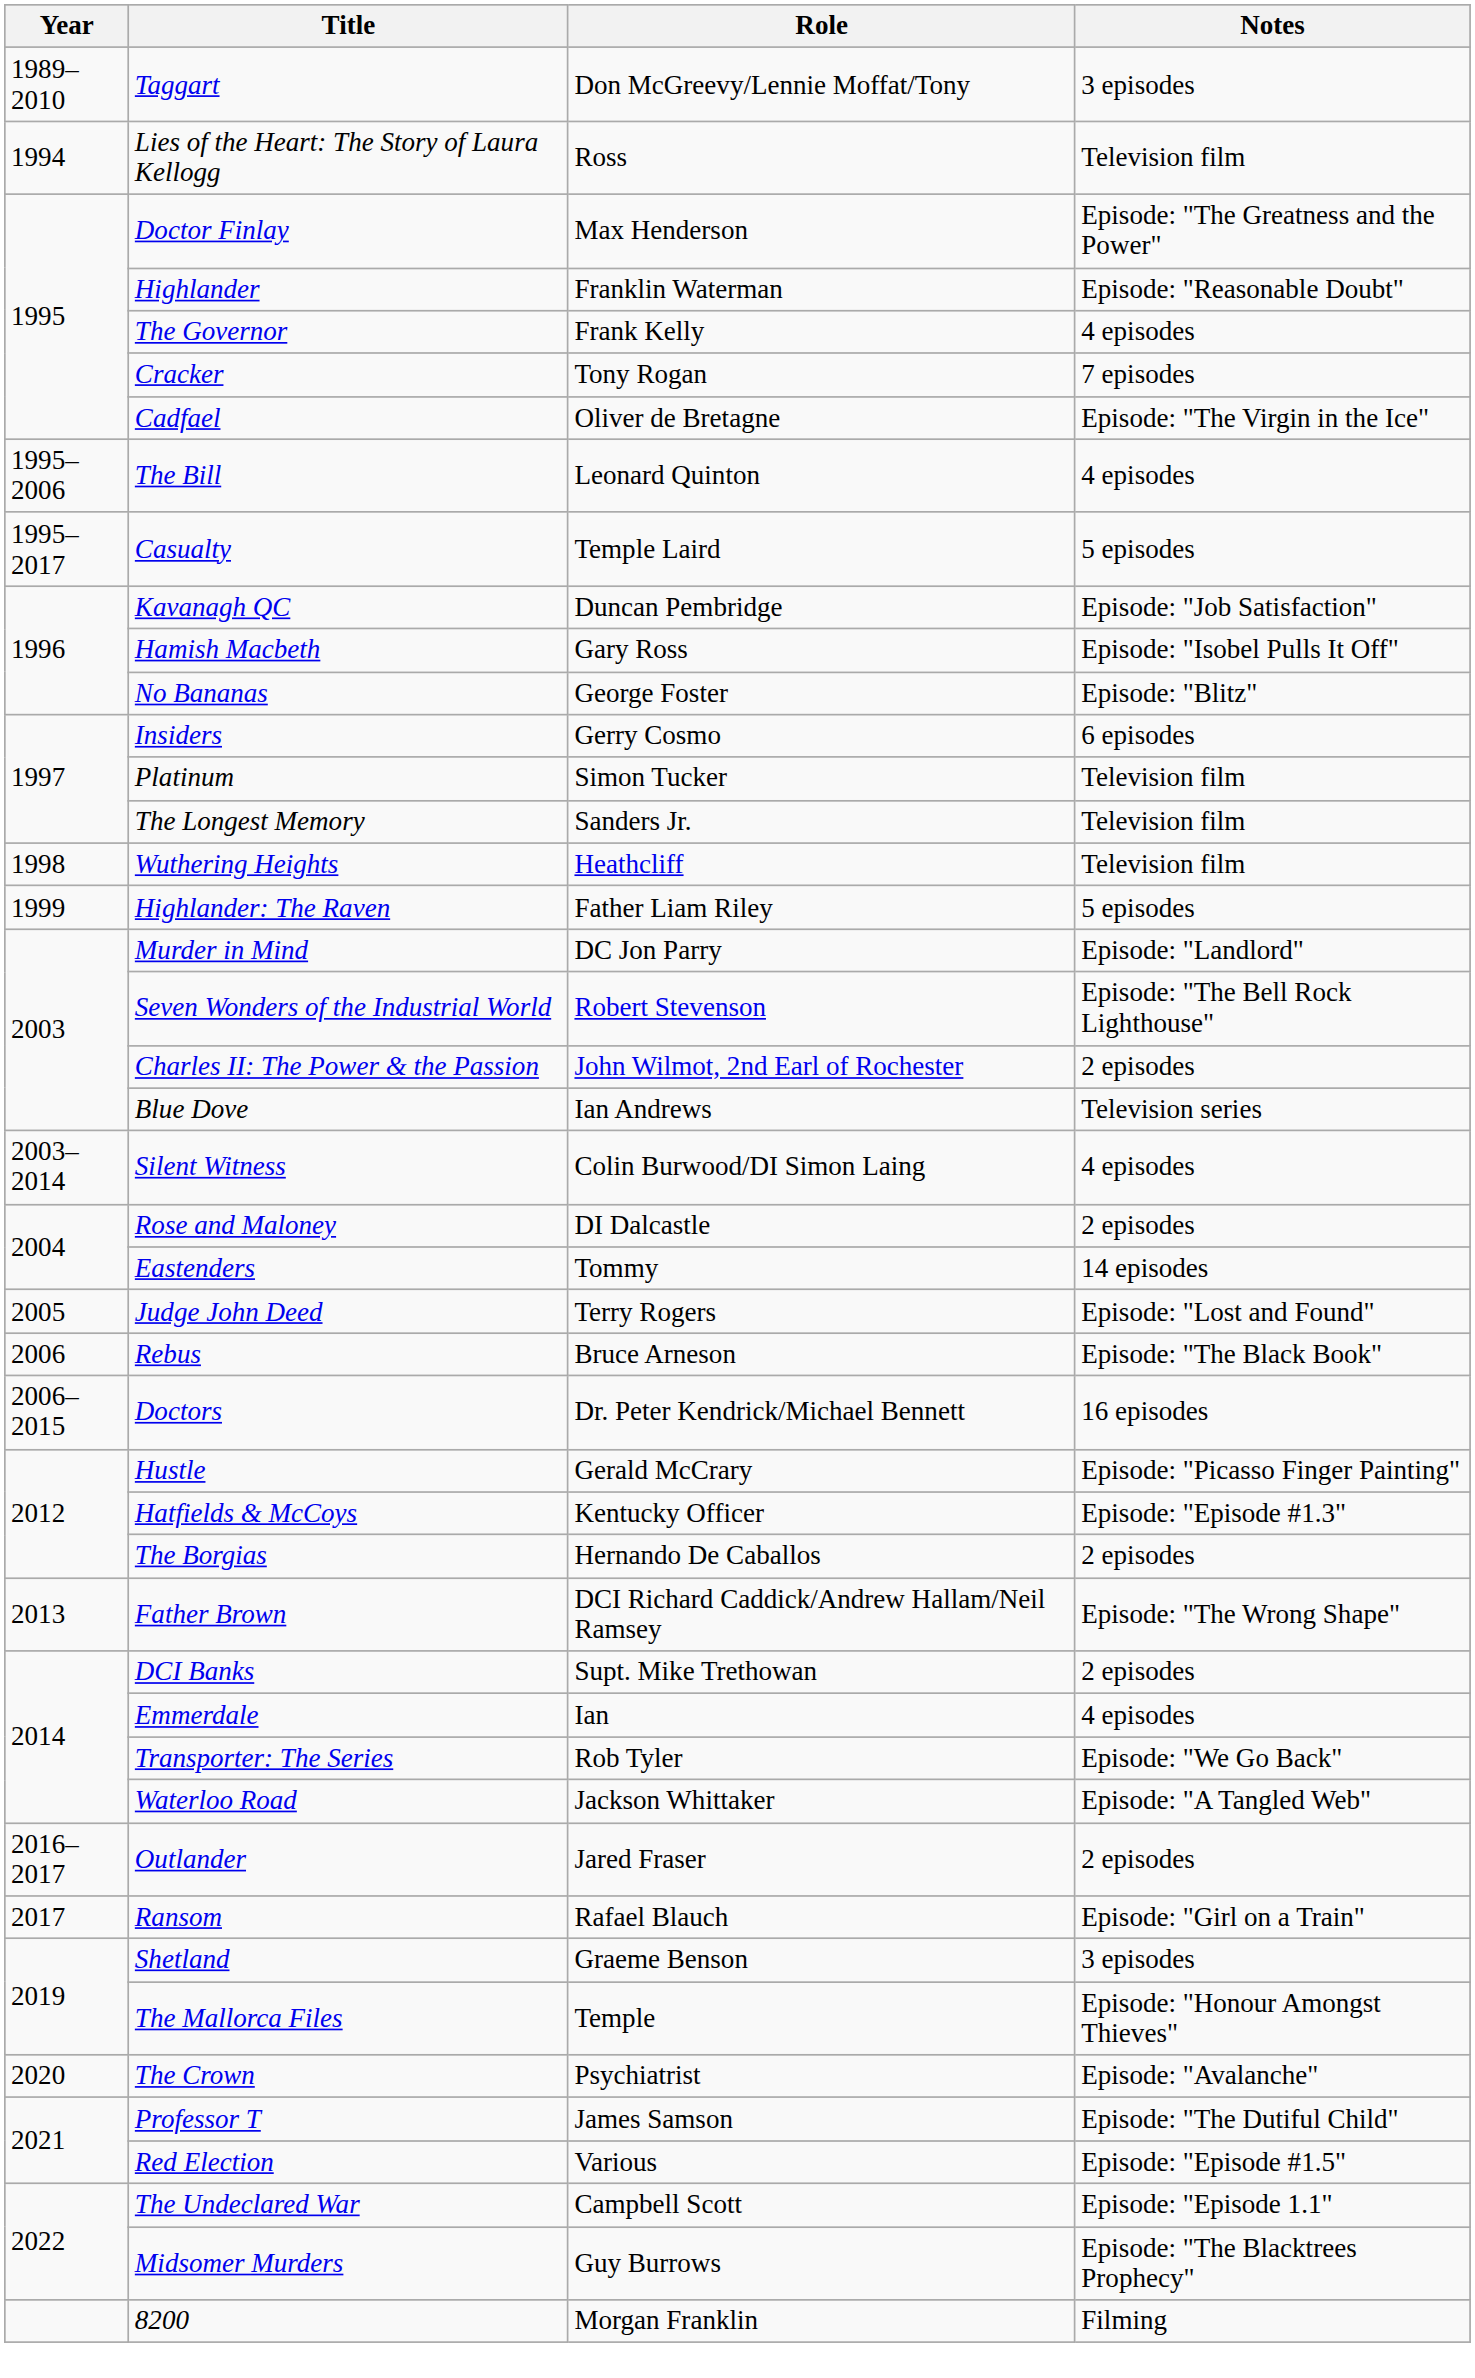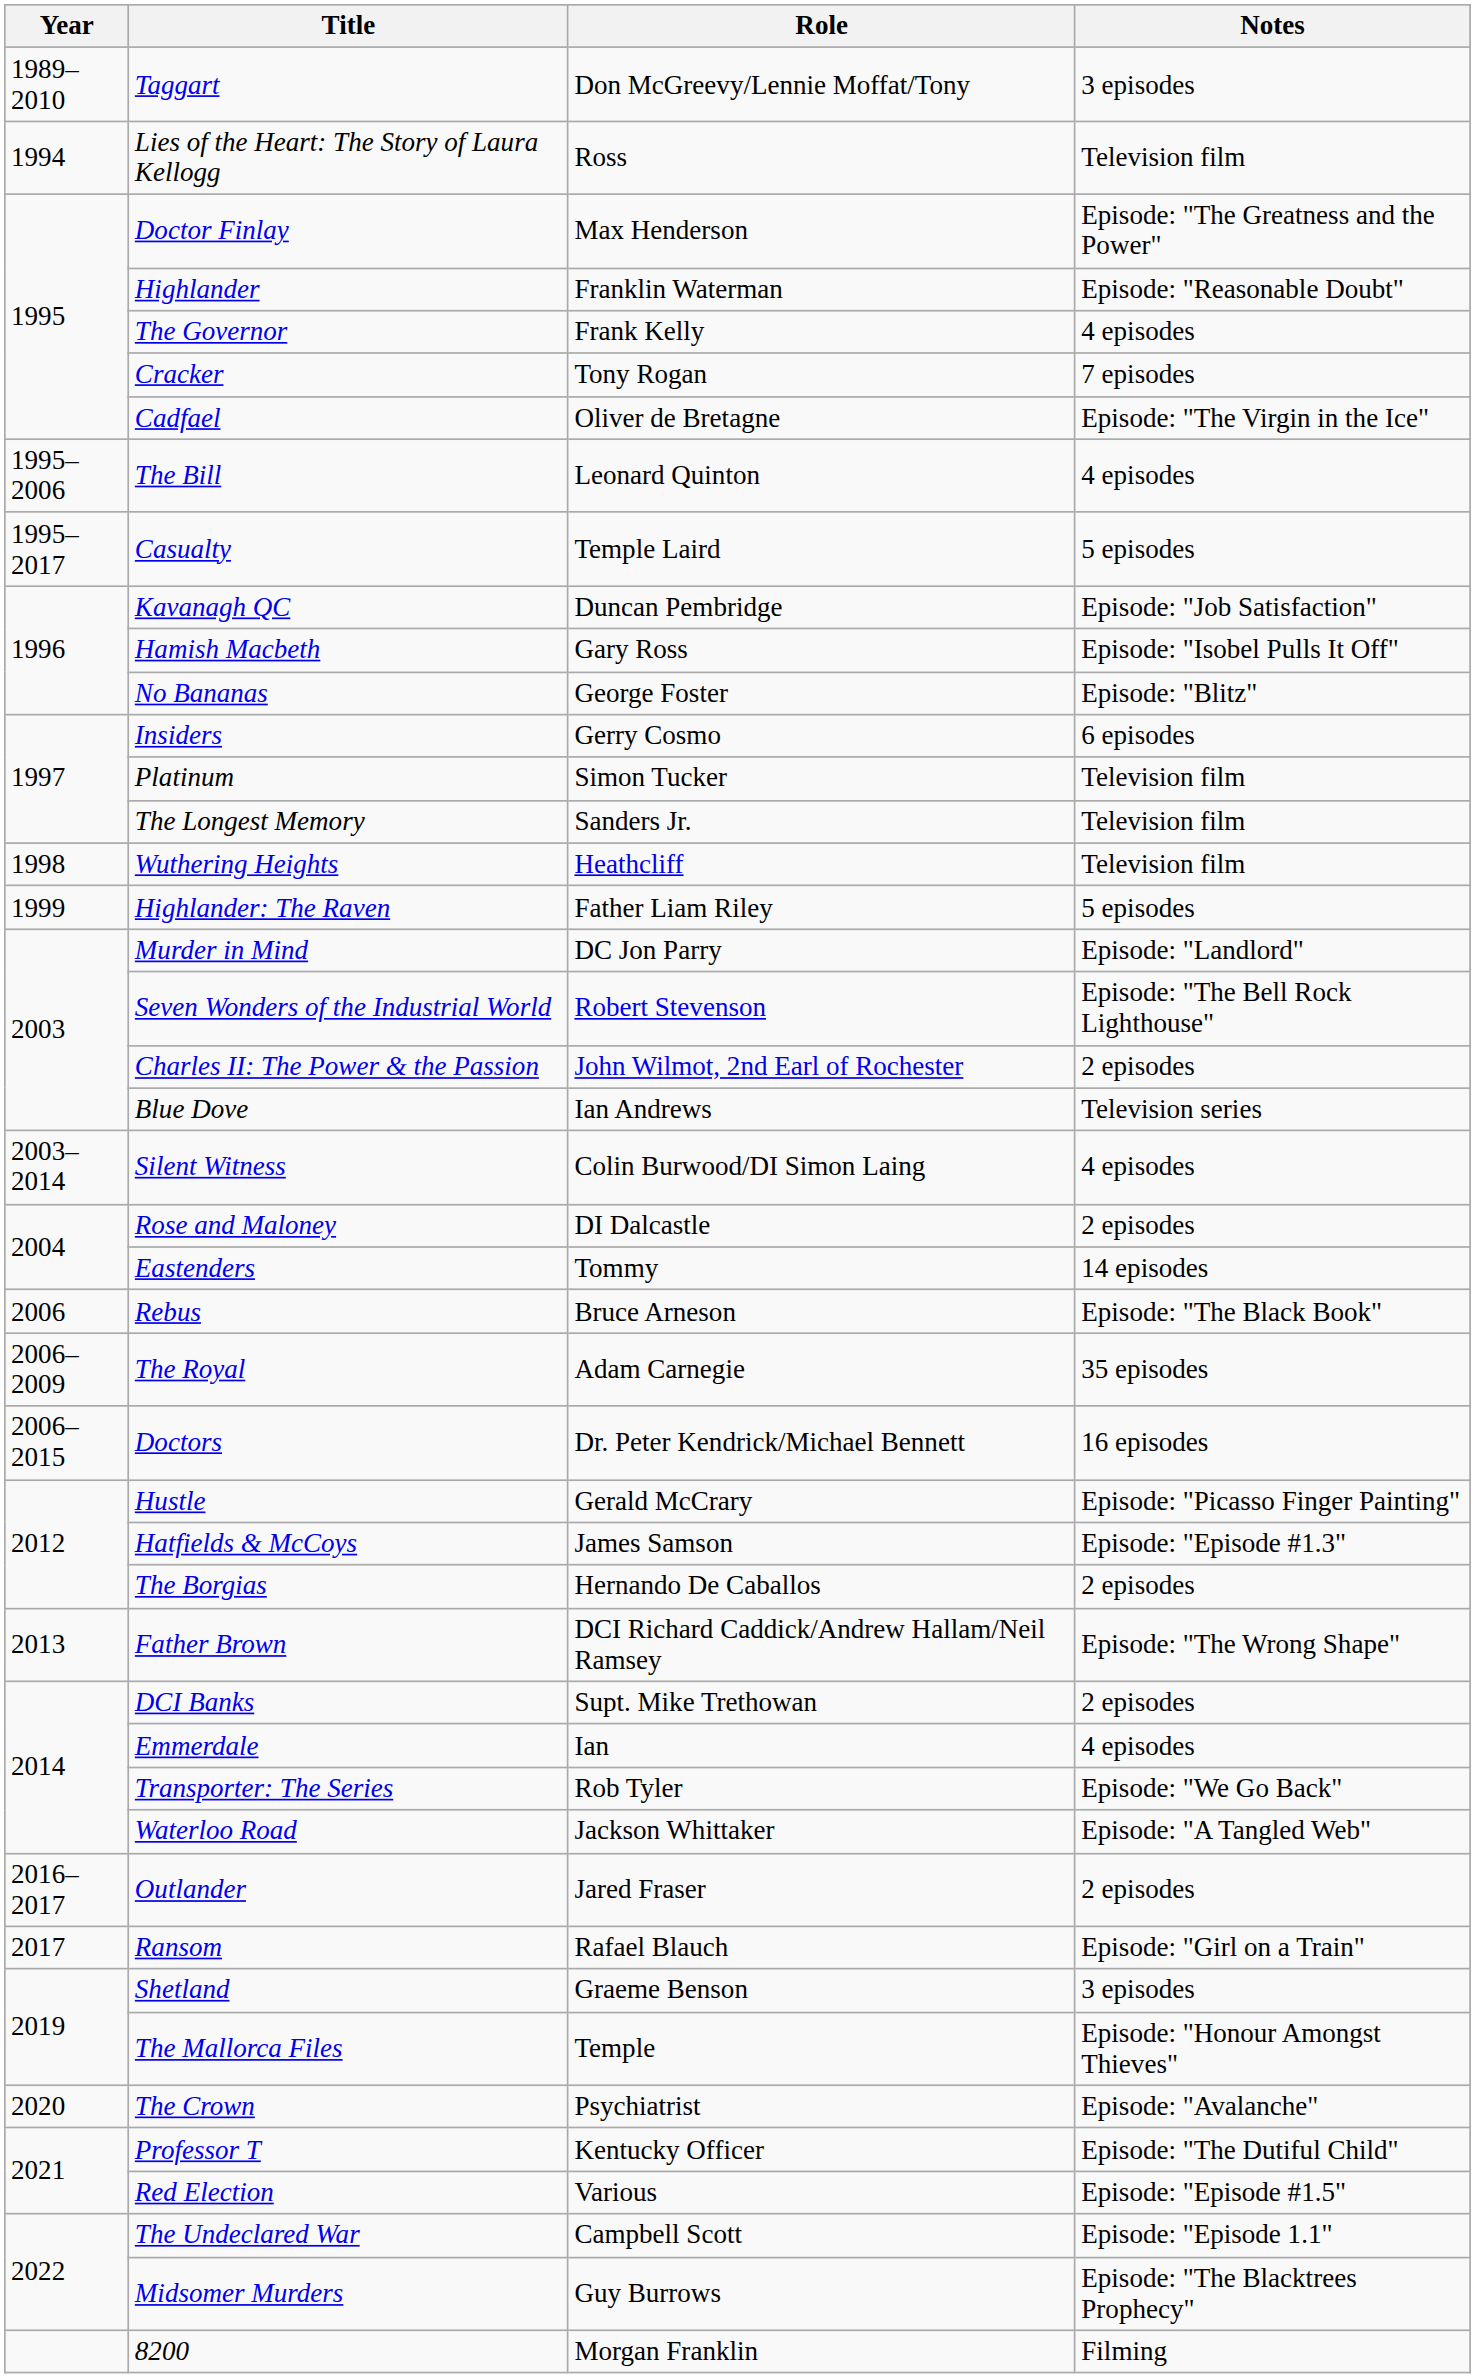- row: 2005 | Judge John Deed | Terry Rogers | Episode: "Lost and Found"
+ row: 2006–2009 | The Royal | Adam Carnegie | 35 episodes
Hatfields & McCoys | Role: Kentucky Officer -> James Samson
Professor T | Role: James Samson -> Kentucky Officer
